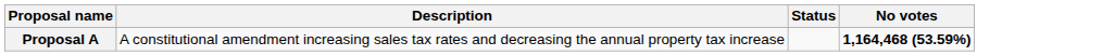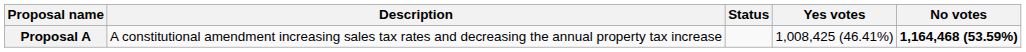+ column: Yes votes | 1,008,425 (46.41%)
